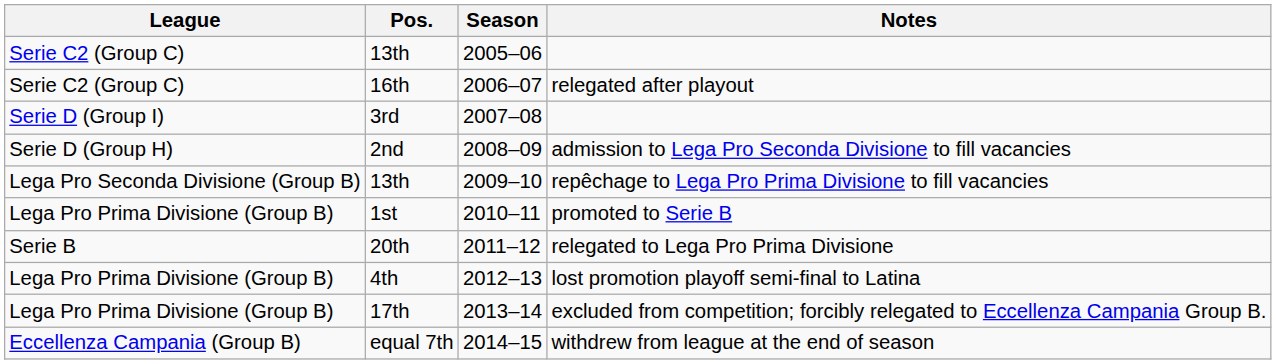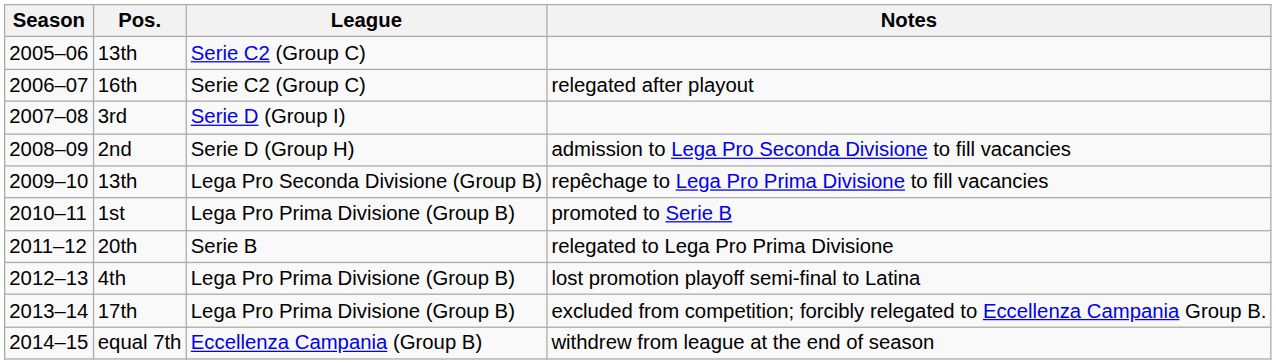columns swapped: Season <-> League
